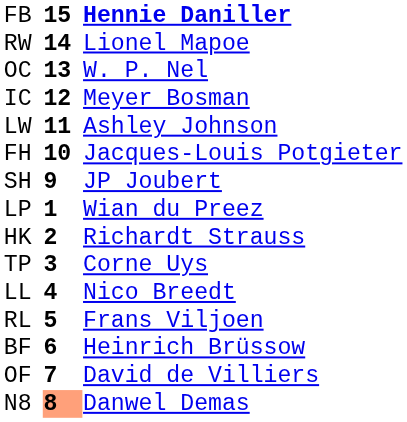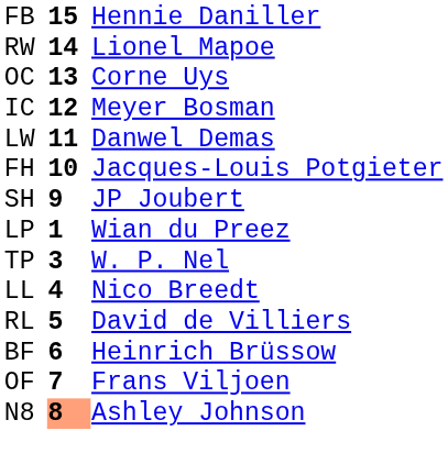FB | column 3: bold -> normal
OC | column 3: W. P. Nel -> Corne Uys
LW | column 3: Ashley Johnson -> Danwel Demas
- row: HK | 2 | Richardt Strauss
TP | column 3: Corne Uys -> W. P. Nel
RL | column 3: Frans Viljoen -> David de Villiers
OF | column 3: David de Villiers -> Frans Viljoen
N8 | column 3: Danwel Demas -> Ashley Johnson
